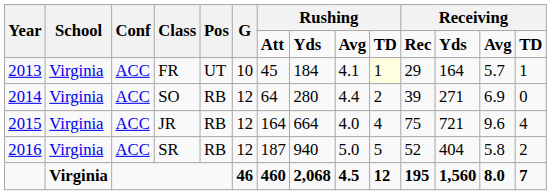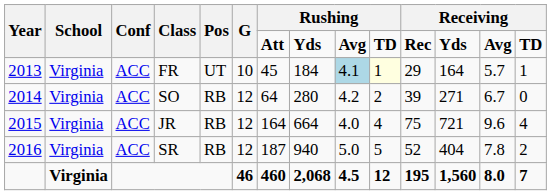FR | column 9: no background -> lightblue background
SO | column 9: 4.4 -> 4.2
SO | column 13: 6.9 -> 6.7
SR | column 13: 5.8 -> 7.8
